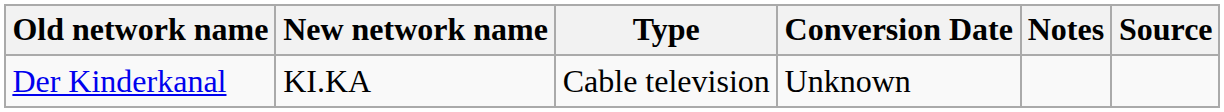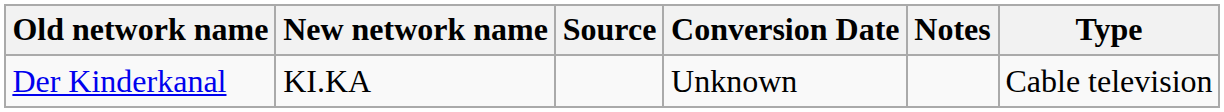columns swapped: Type <-> Source
